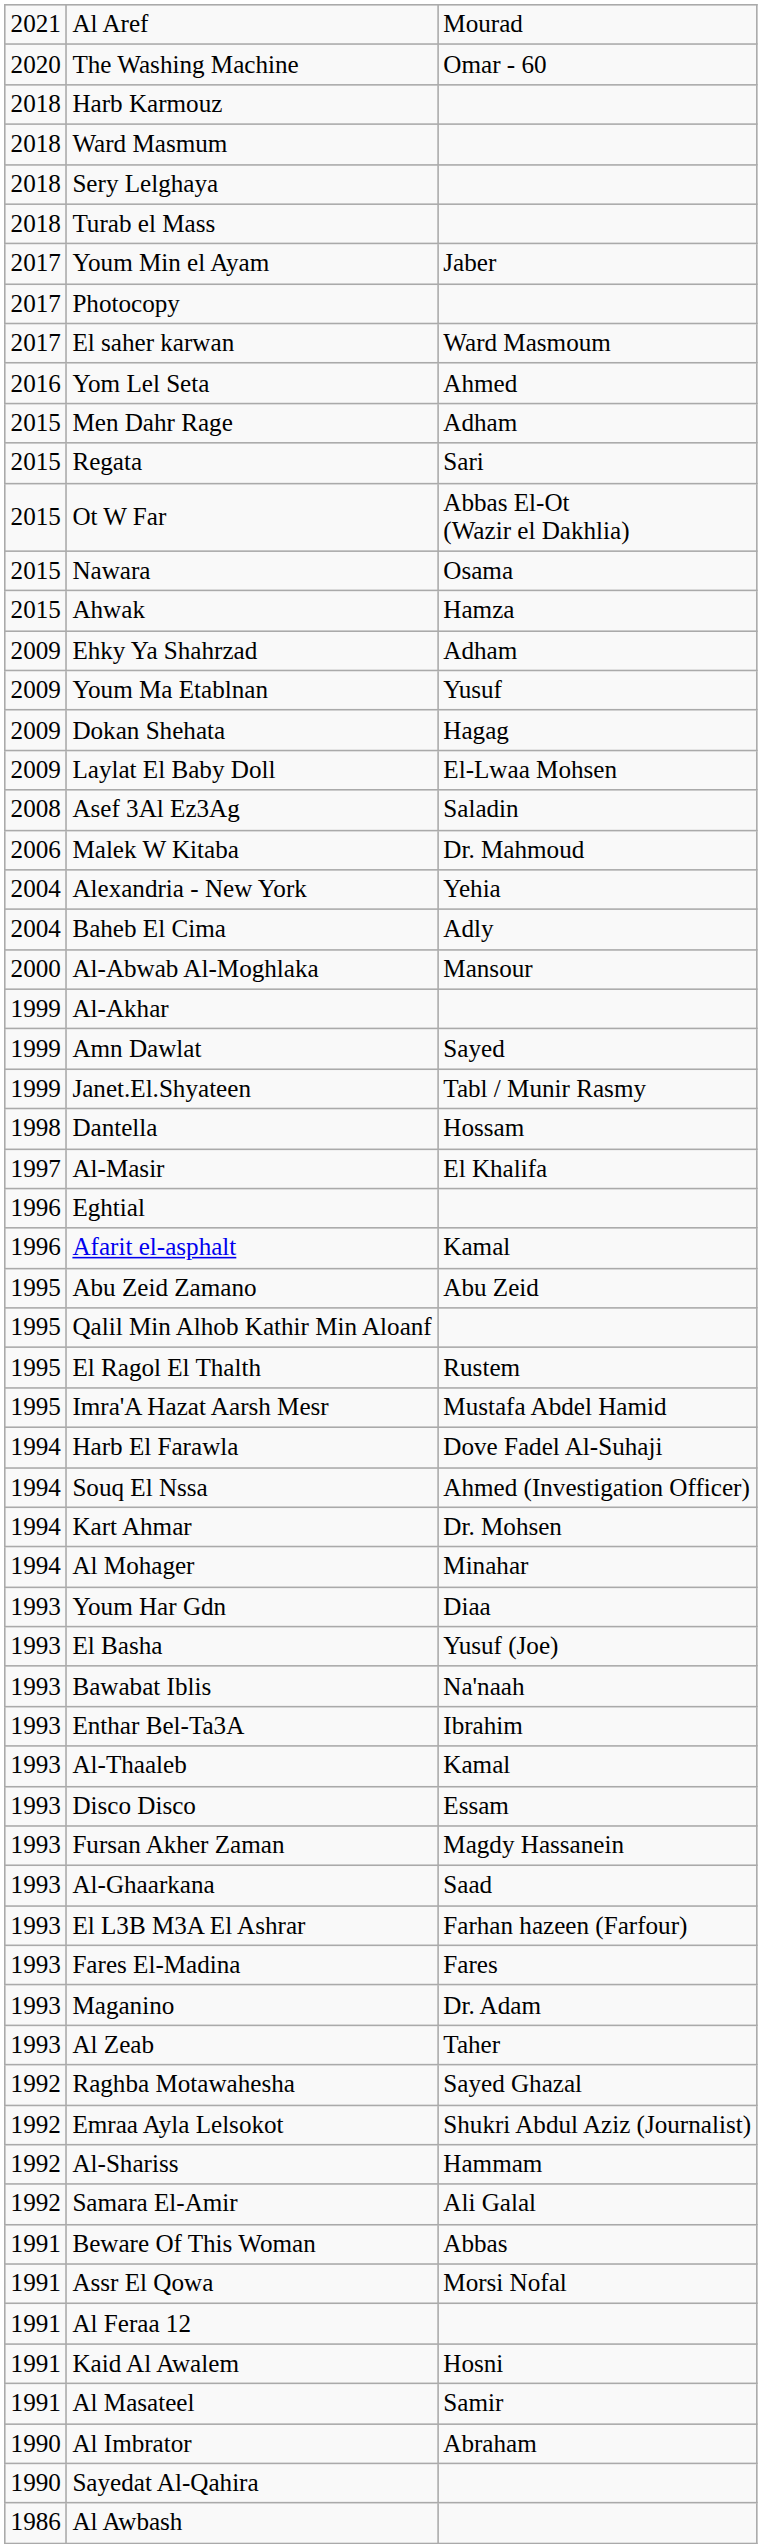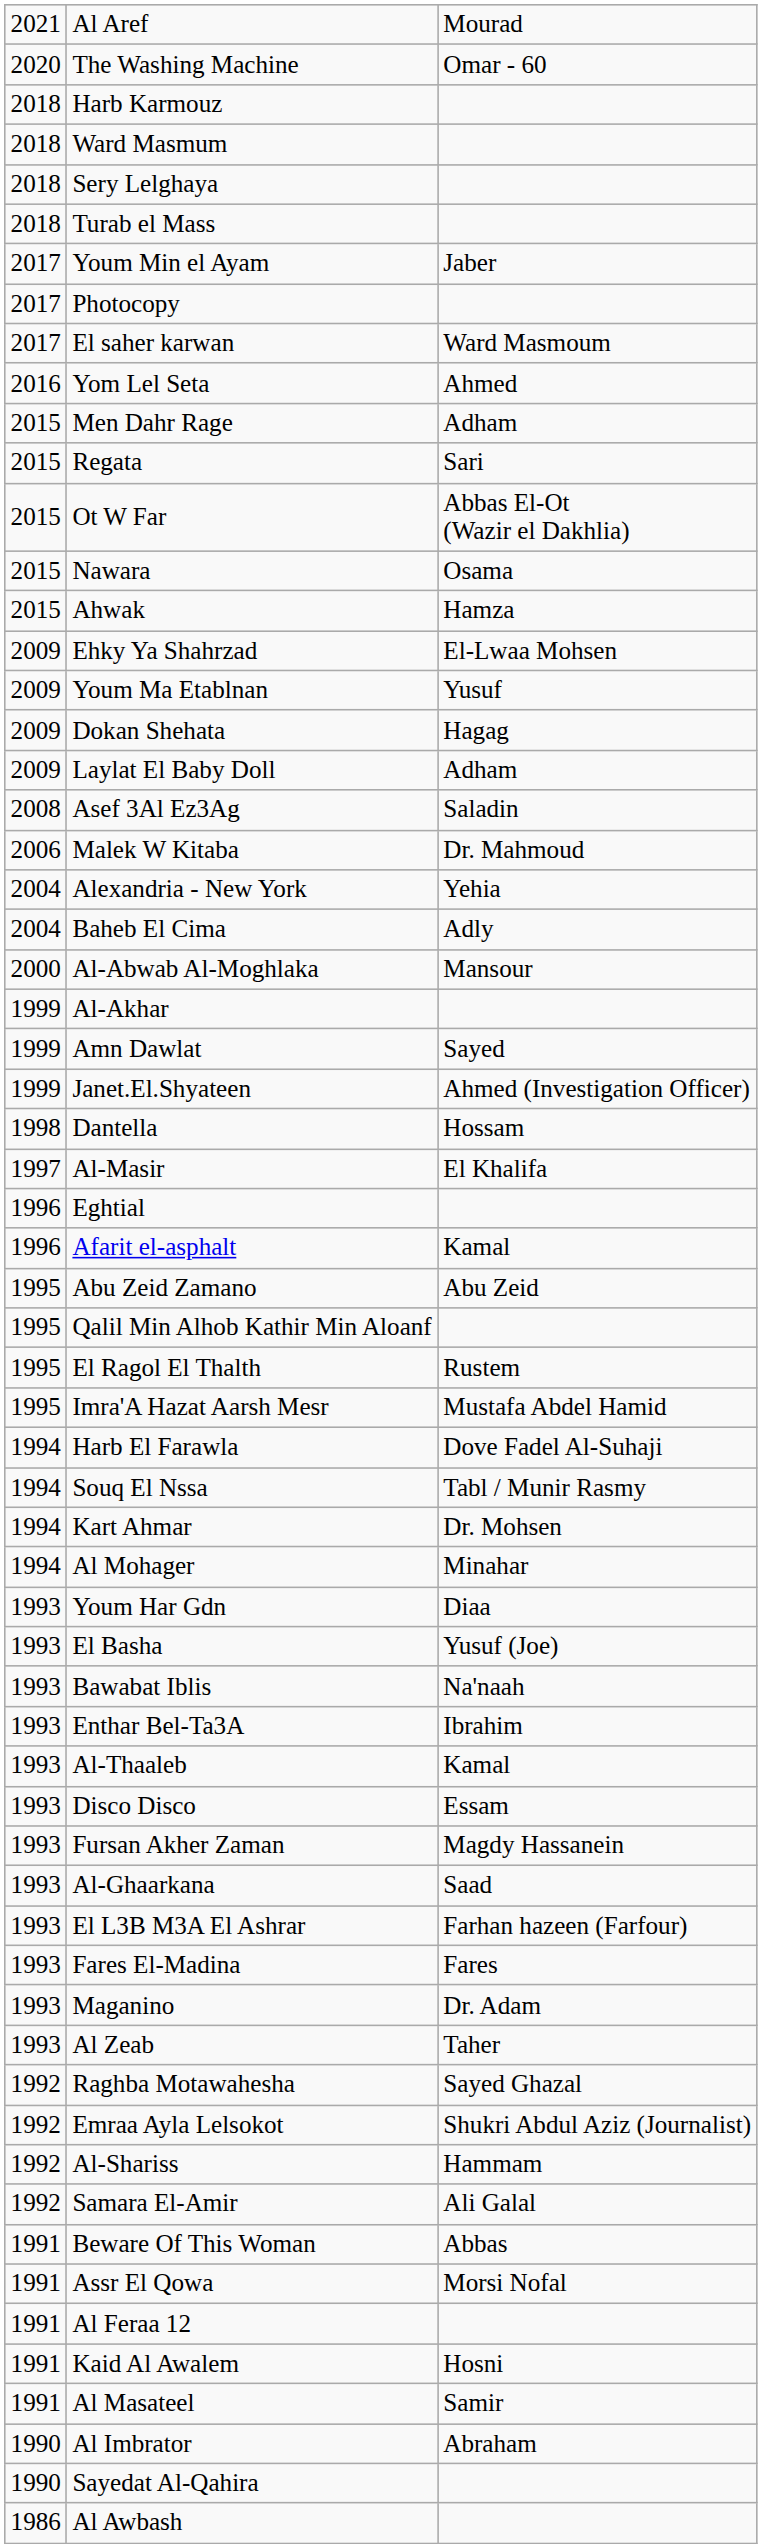Ehky Ya Shahrzad | column 3: Adham -> El-Lwaa Mohsen
Laylat El Baby Doll | column 3: El-Lwaa Mohsen -> Adham
Janet.El.Shyateen | column 3: Tabl / Munir Rasmy -> Ahmed (Investigation Officer)
Souq El Nssa | column 3: Ahmed (Investigation Officer) -> Tabl / Munir Rasmy
